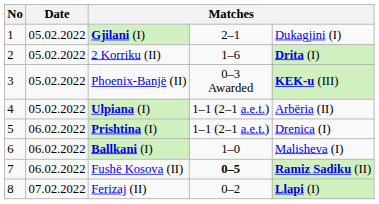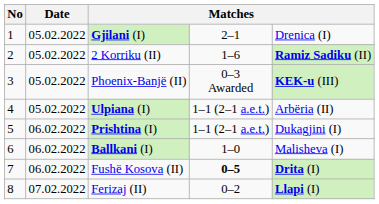Gjilani (I) | column 5: Dukagjini (I) -> Drenica (I)
2 Korriku (II) | column 5: Drita (I) -> Ramiz Sadiku (II)
Prishtina (I) | column 5: Drenica (I) -> Dukagjini (I)
Fushë Kosova (II) | column 5: Ramiz Sadiku (II) -> Drita (I)
